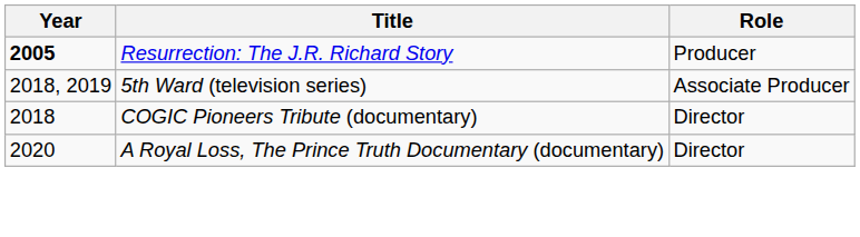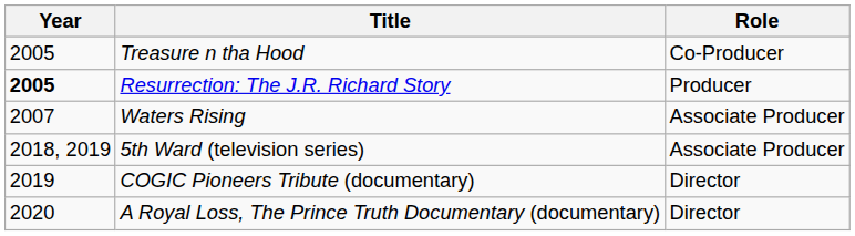+ row: 2005 | Treasure n tha Hood | Co-Producer
+ row: 2007 | Waters Rising | Associate Producer
COGIC Pioneers Tribute (documentary) | Year: 2018 -> 2019
